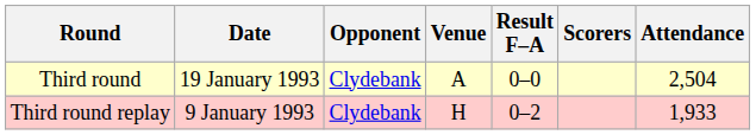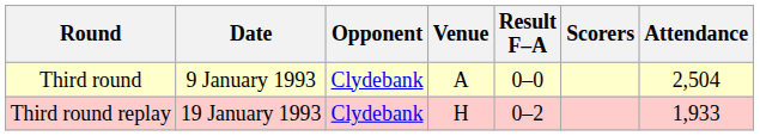Third round | Date: 19 January 1993 -> 9 January 1993
Third round replay | Date: 9 January 1993 -> 19 January 1993
